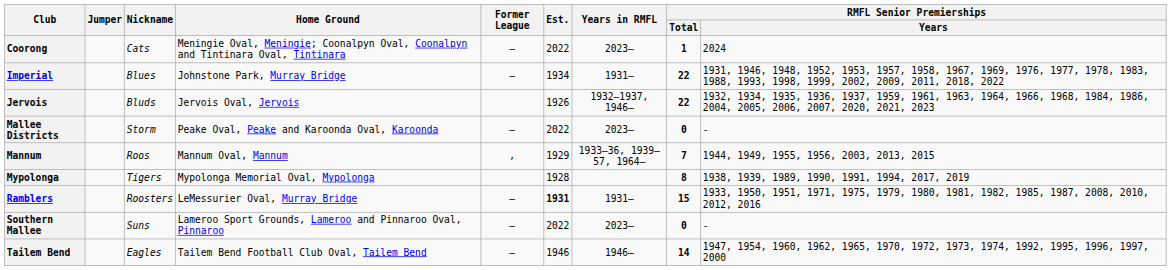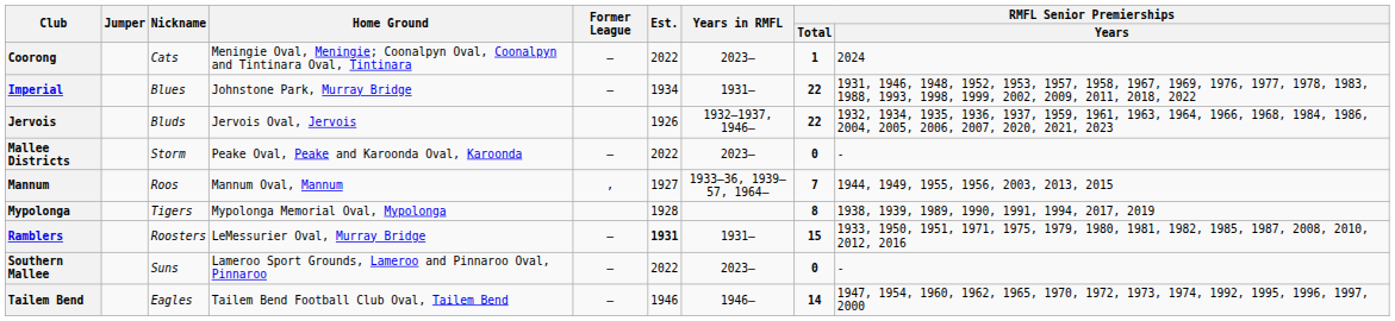Mannum | Est.: 1929 -> 1927
